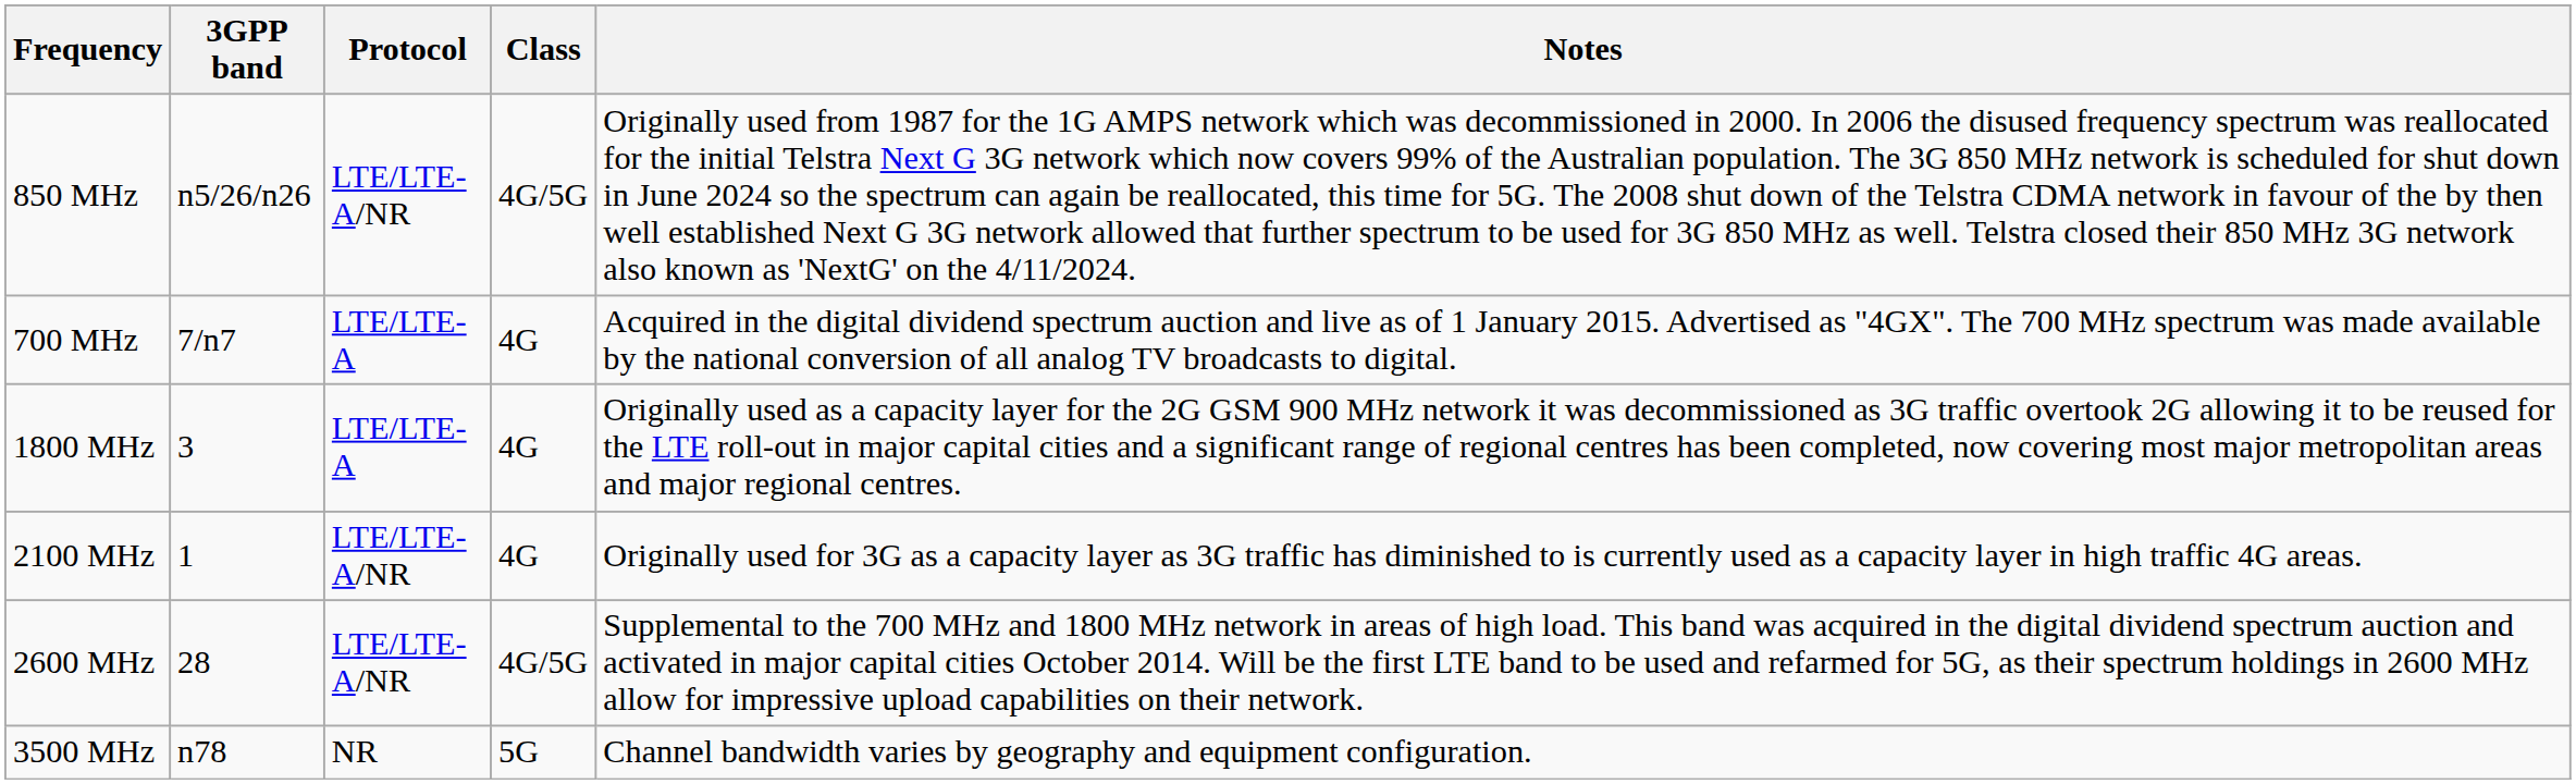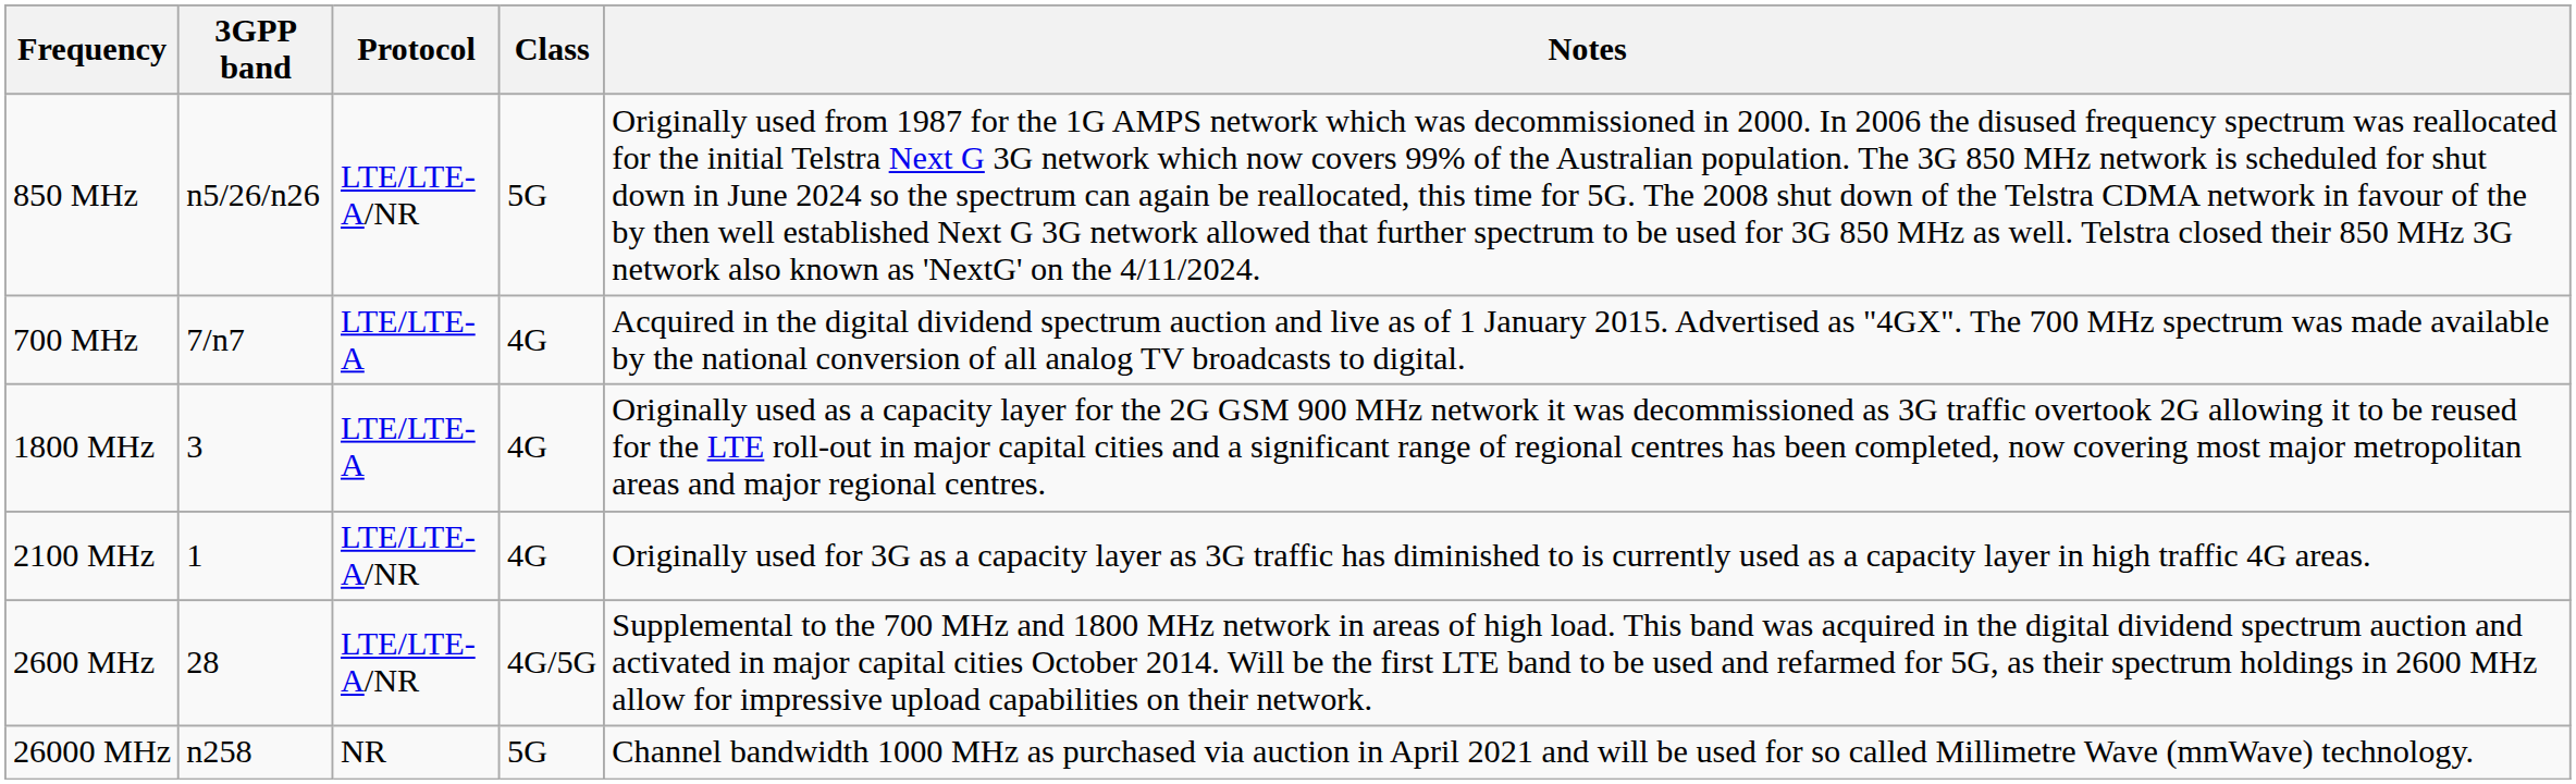850 MHz | Class: 4G/5G -> 5G
- row: 3500 MHz | n78 | NR | 5G | Channel bandwidth varies by geography and equipment configuration.
+ row: 26000 MHz | n258 | NR | 5G | Channel bandwidth 1000 MHz as purchased via auction in April 2021 and will be used for so called Millimetre Wave (mmWave) technology.
